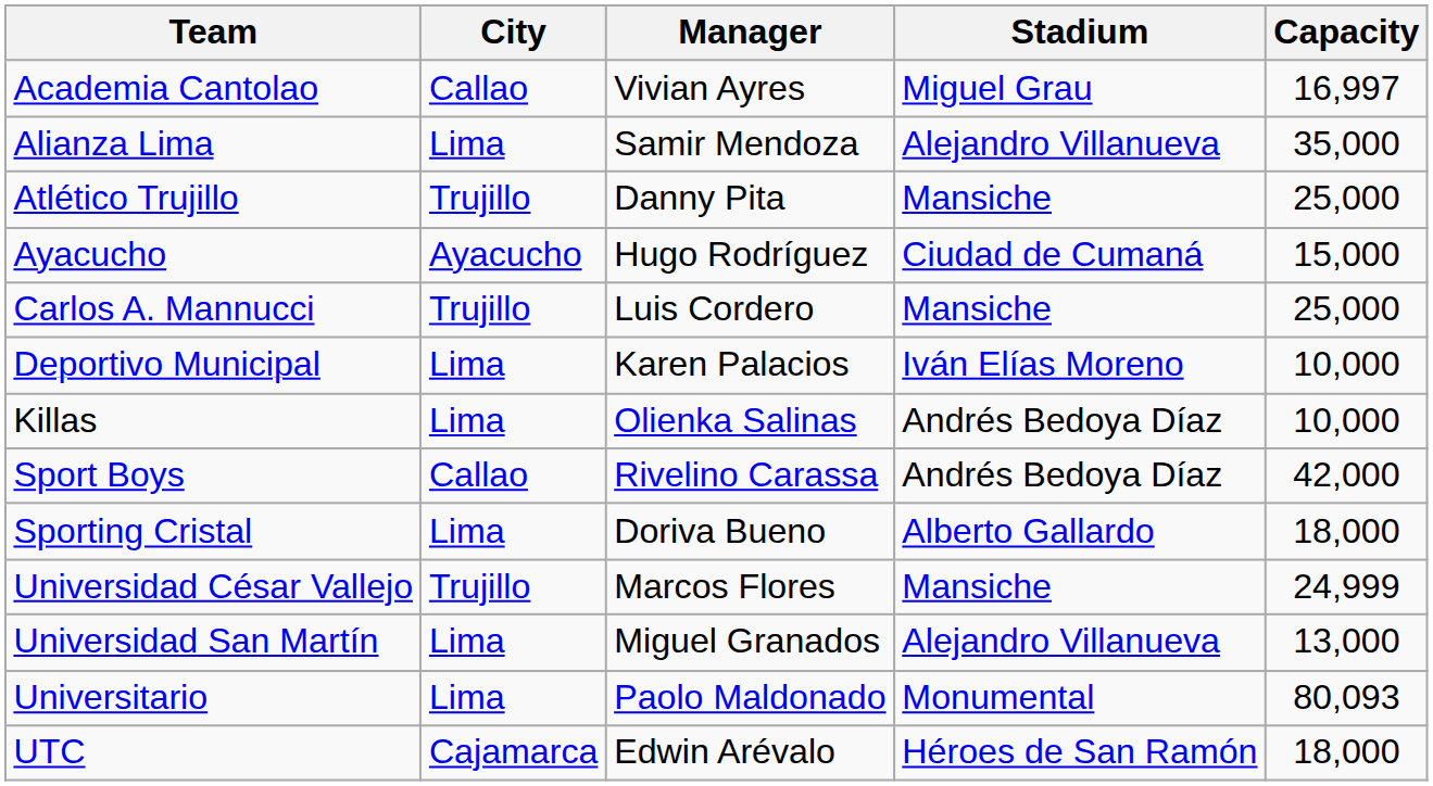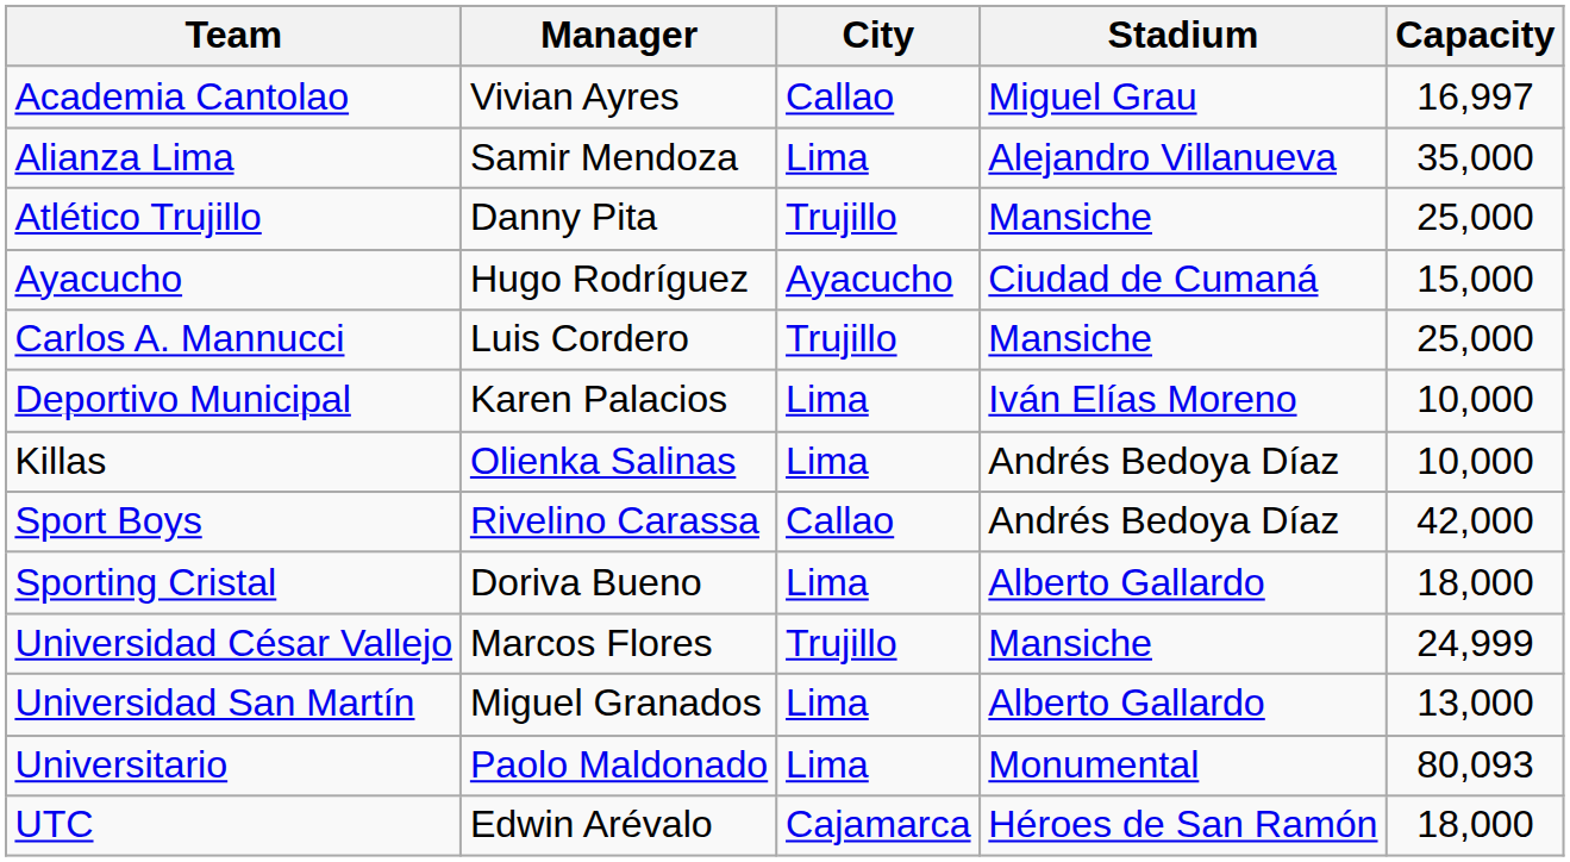columns swapped: Manager <-> City
Universidad San Martín | Stadium: Alejandro Villanueva -> Alberto Gallardo
